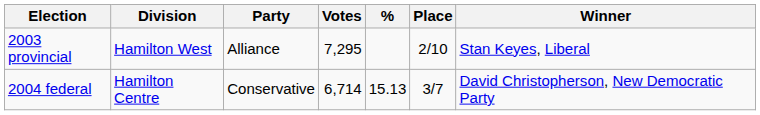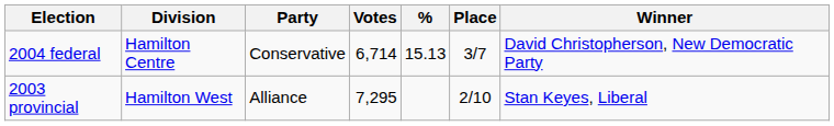rows swapped: 2003 provincial <-> 2004 federal
